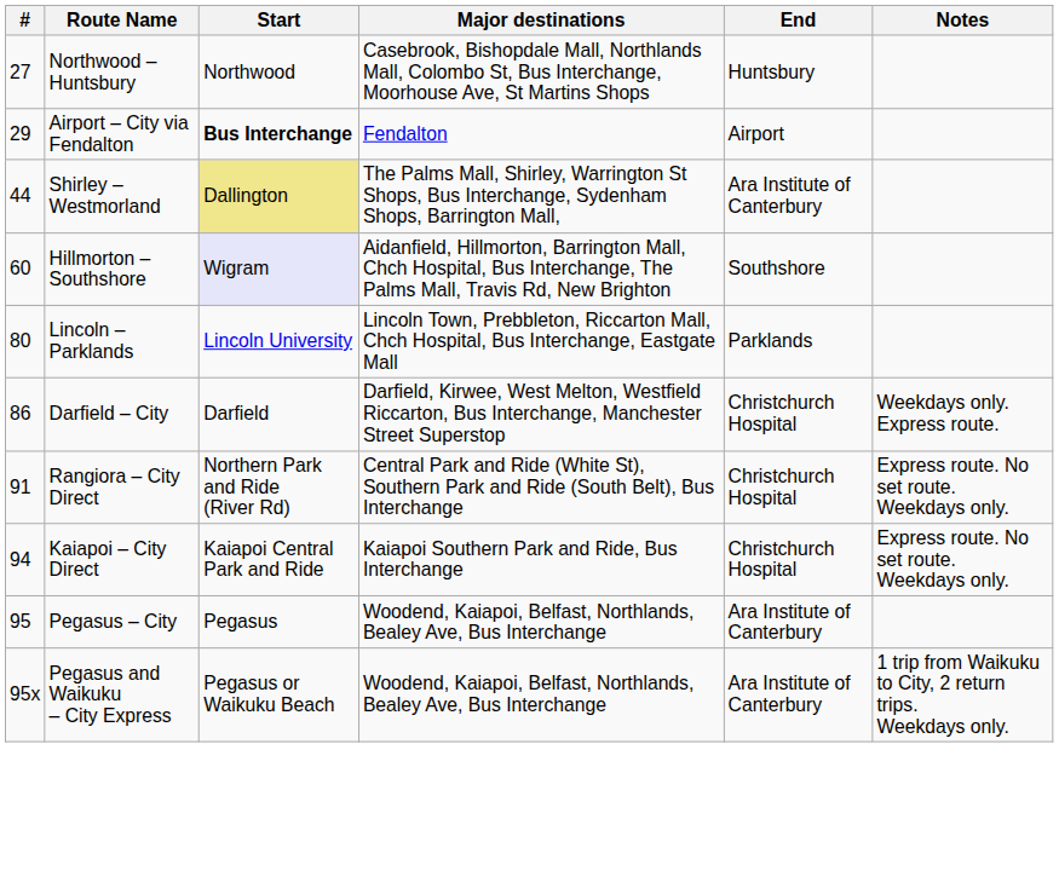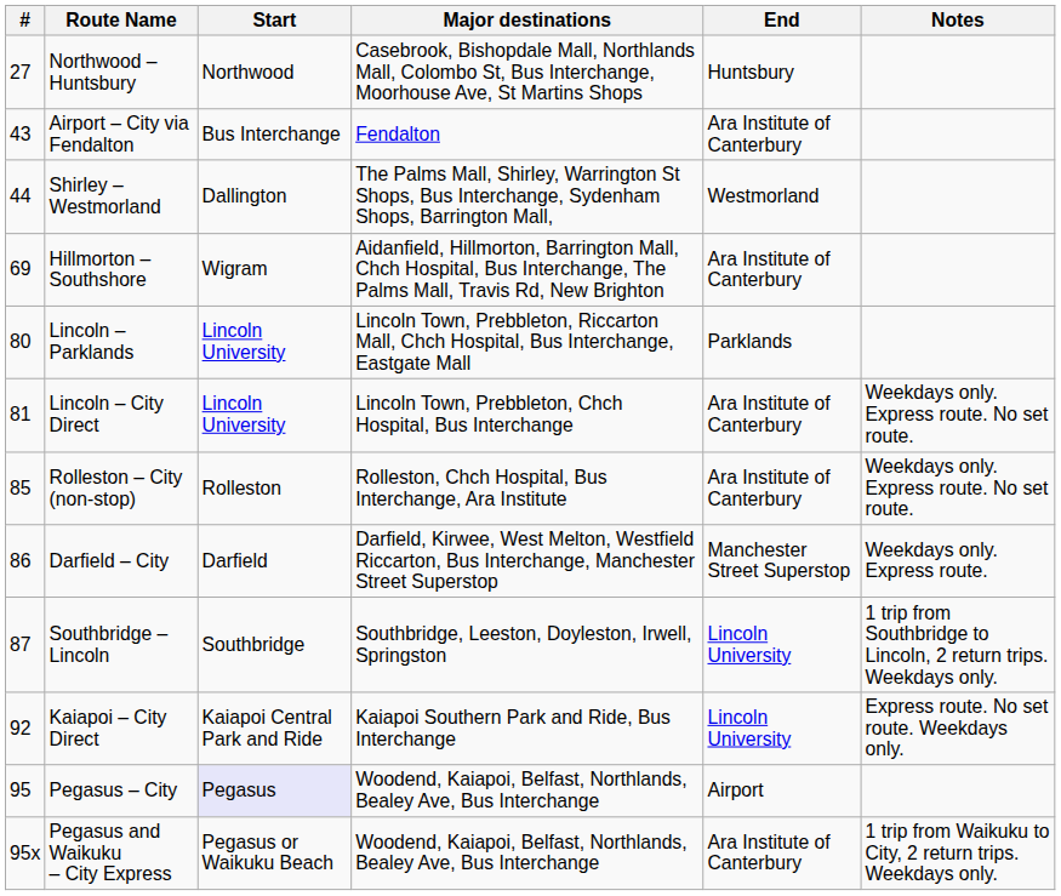Airport – City via Fendalton | #: 29 -> 43
Airport – City via Fendalton | Start: bold -> normal
Airport – City via Fendalton | End: Airport -> Ara Institute of Canterbury
Shirley – Westmorland | Start: khaki background -> no background
Shirley – Westmorland | End: Ara Institute of Canterbury -> Westmorland
Hillmorton – Southshore | #: 60 -> 69
Hillmorton – Southshore | Start: lavender background -> no background
Hillmorton – Southshore | End: Southshore -> Ara Institute of Canterbury
+ row: 81 | Lincoln – City Direct | Lincoln University | Lincoln Town, Prebbleton, Chch Hospital, Bus Interchange | Ara Institute of Canterbury | Weekdays only. Express route. No set route.
+ row: 85 | Rolleston – City (non-stop) | Rolleston | Rolleston, Chch Hospital, Bus Interchange, Ara Institute | Ara Institute of Canterbury | Weekdays only. Express route. No set route.
Darfield – City | End: Christchurch Hospital -> Manchester Street Superstop
+ row: 87 | Southbridge – Lincoln | Southbridge | Southbridge, Leeston, Doyleston, Irwell, Springston | Lincoln University | 1 trip from Southbridge to Lincoln, 2 return trips. Weekdays only.
- row: 91 | Rangiora – City Direct | Northern Park and Ride (River Rd) | Central Park and Ride (White St), Southern Park and Ride (South Belt), Bus Interchange | Christchurch Hospital | Express route. No set route. Weekdays only.
Kaiapoi – City Direct | #: 94 -> 92
Kaiapoi – City Direct | End: Christchurch Hospital -> Lincoln University
Pegasus – City | Start: no background -> lavender background
Pegasus – City | End: Ara Institute of Canterbury -> Airport
